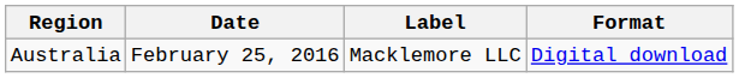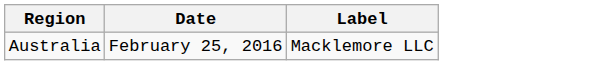- column: Format | Digital download
